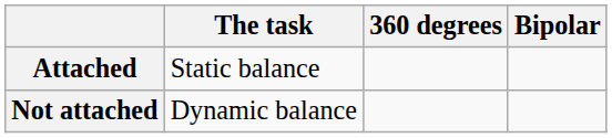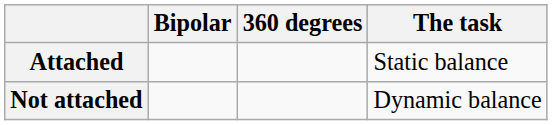columns swapped: Bipolar <-> The task
